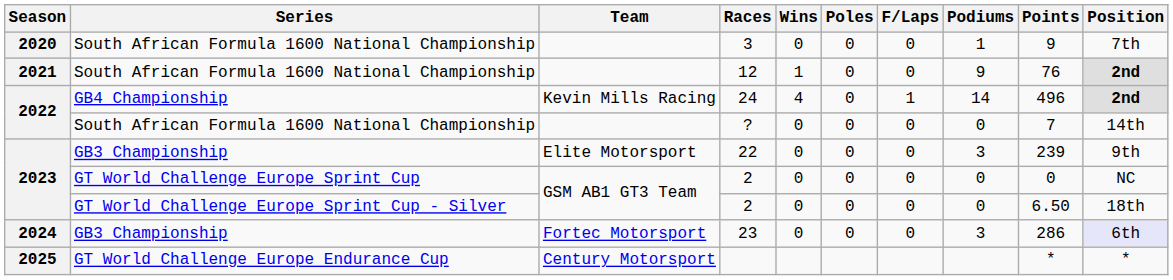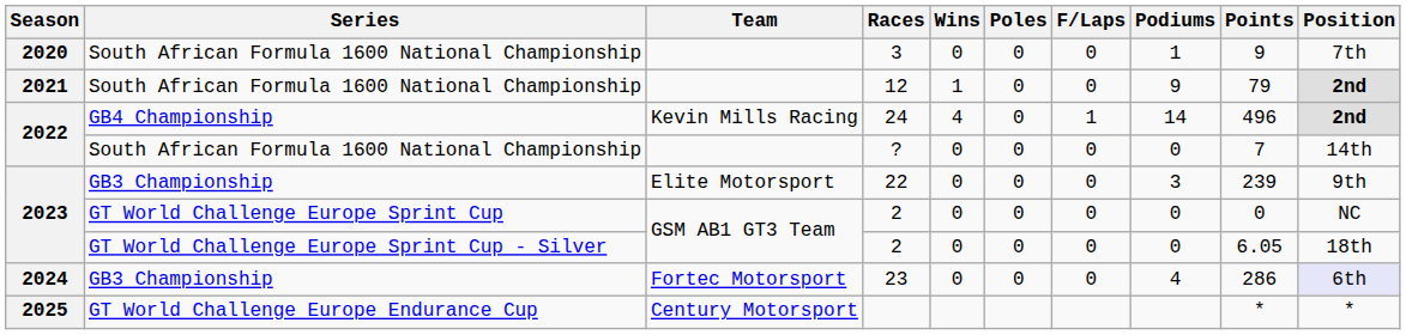12 | Points: 76 -> 79
GT World Challenge Europe Sprint Cup - Silver / 2 | Points: 6.50 -> 6.05
23 | Podiums: 3 -> 4
